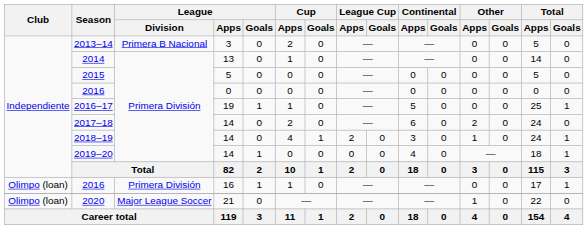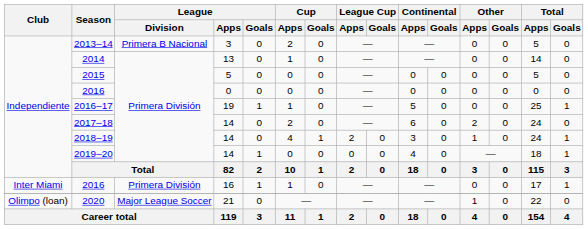2016 / 16 | Club: Olimpo (loan) -> Inter Miami
